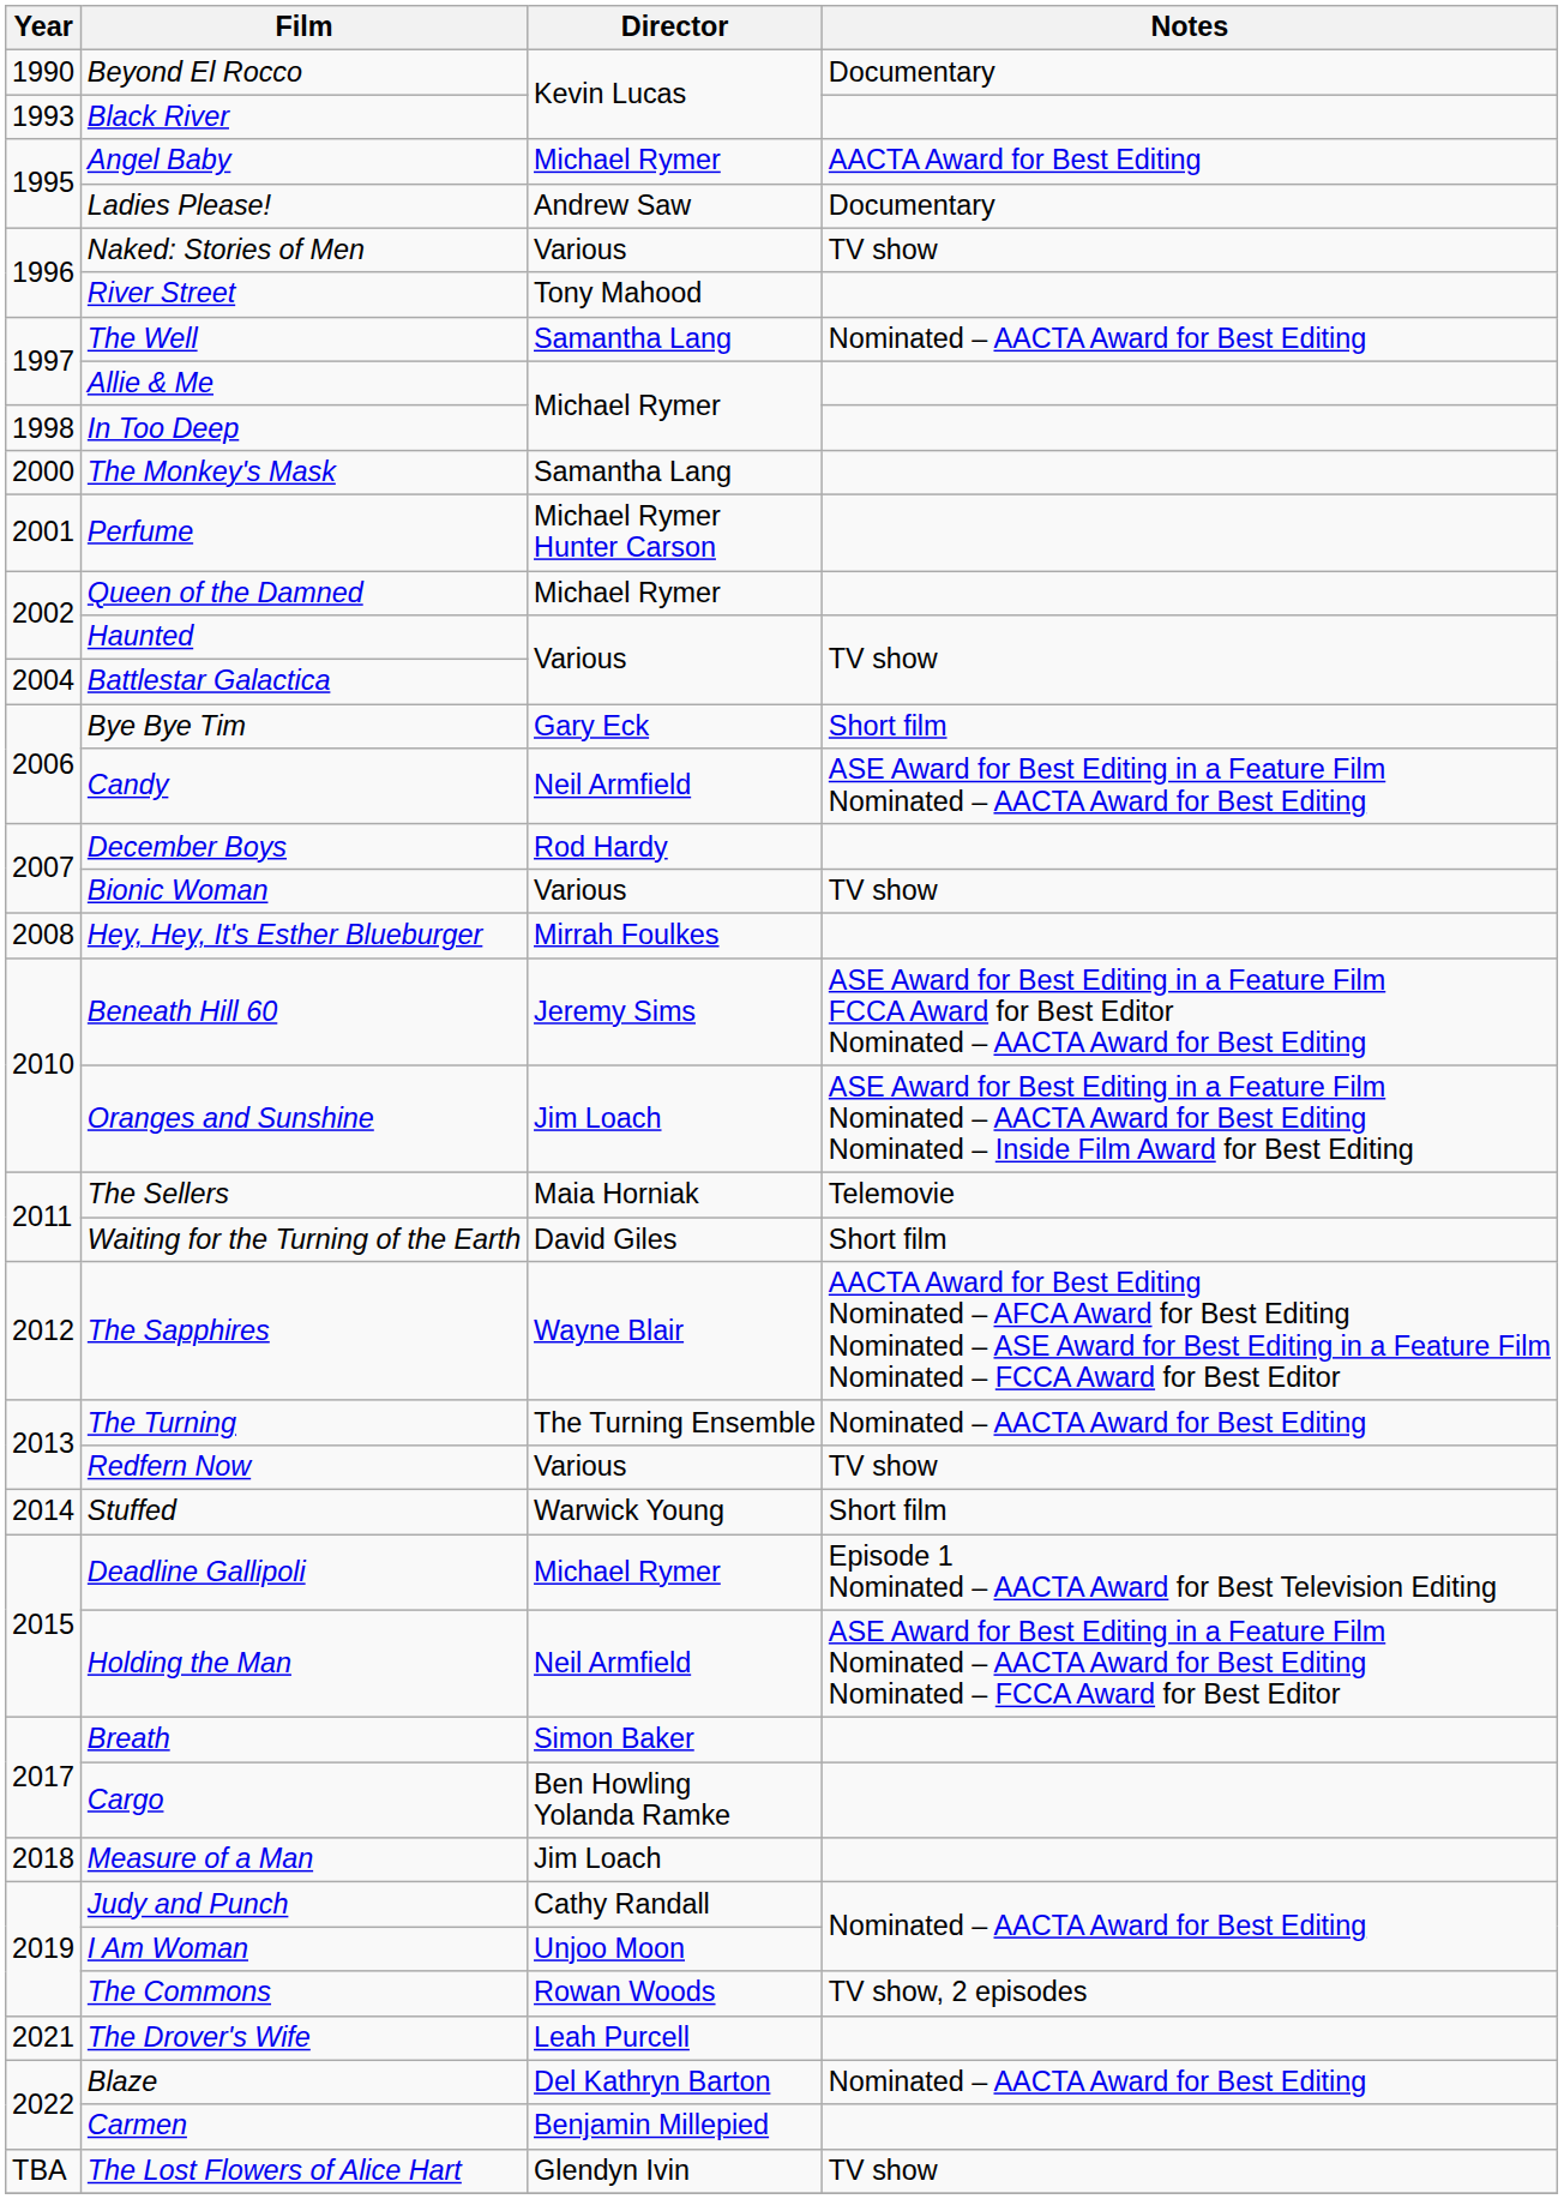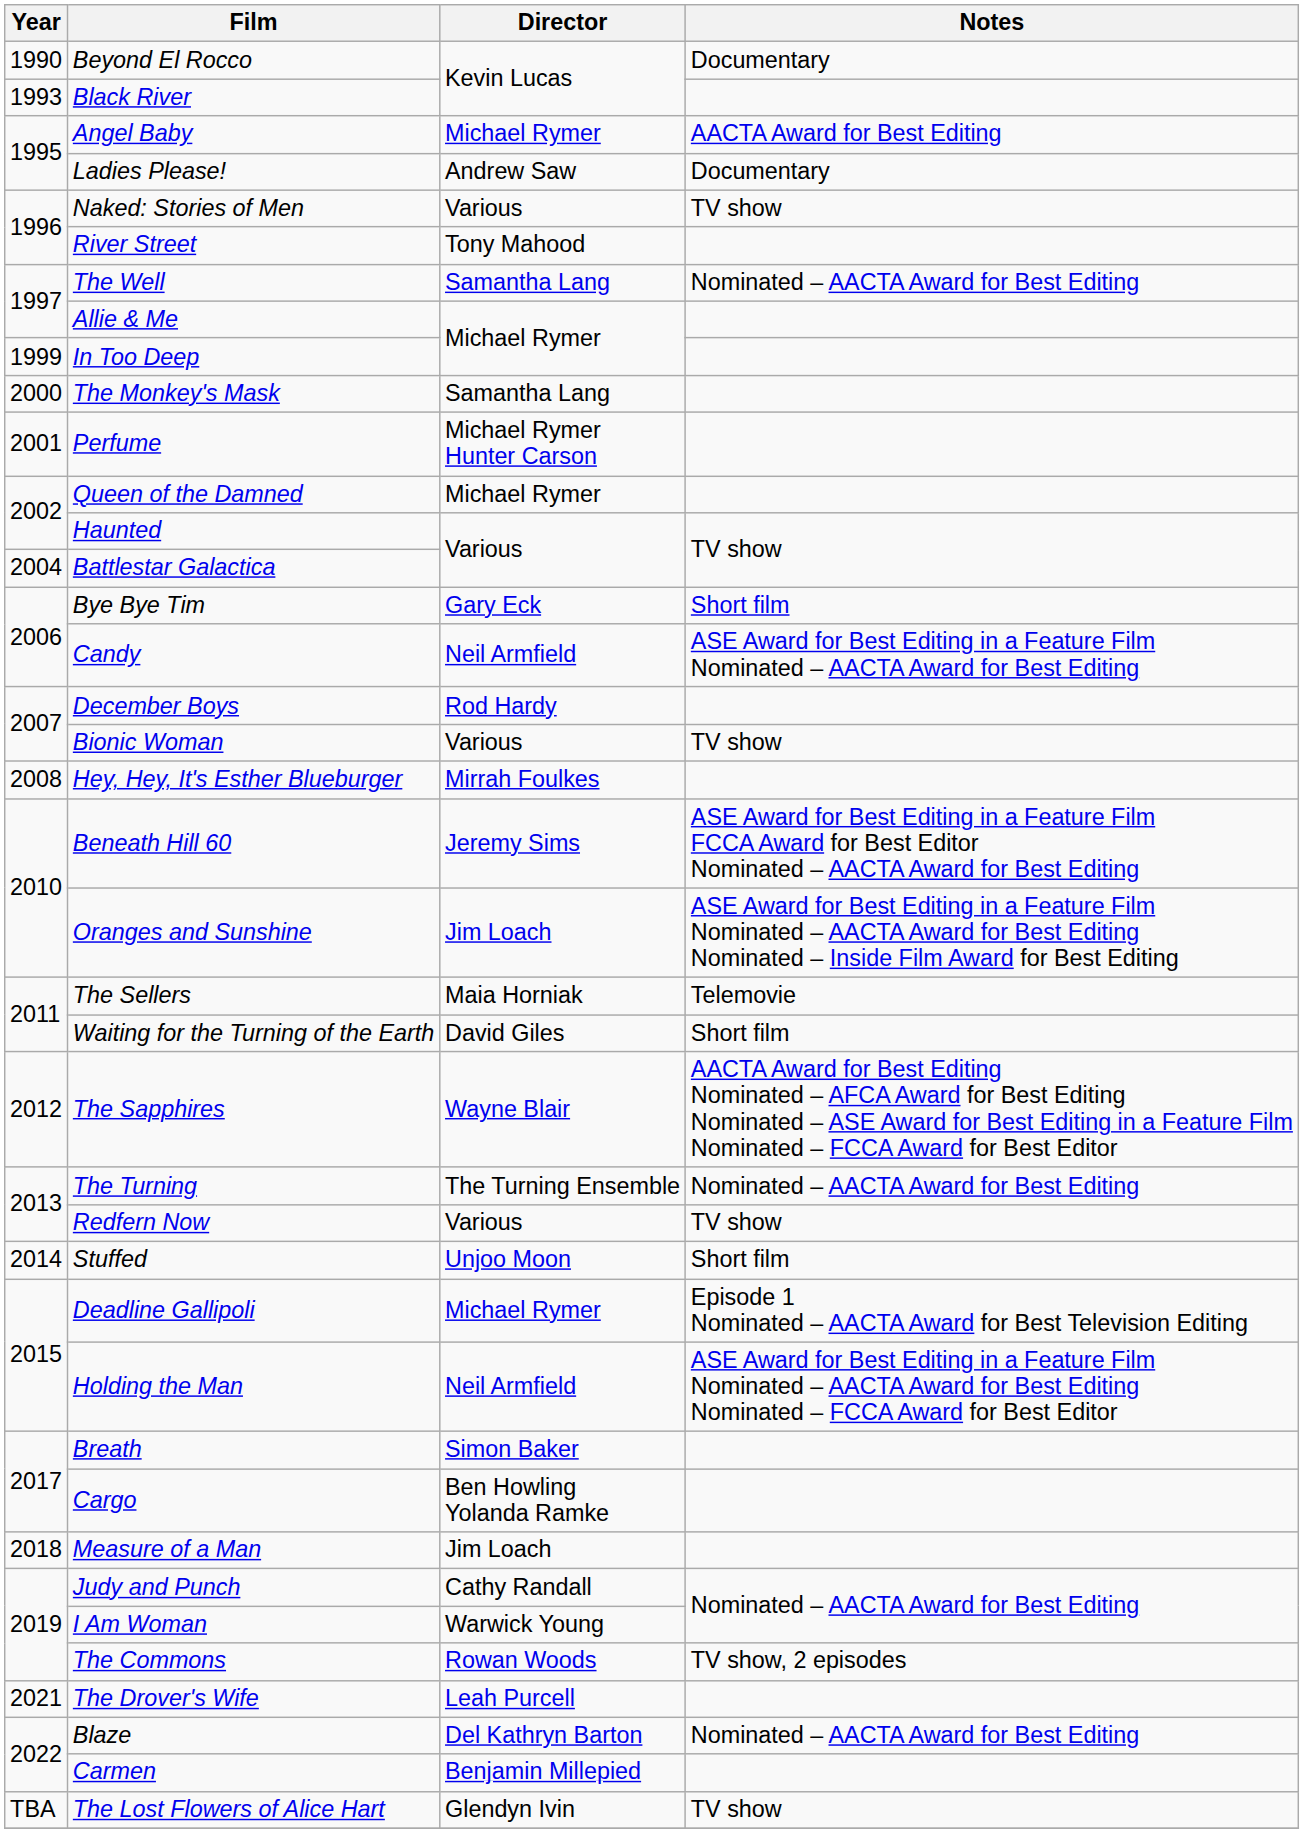In Too Deep | Year: 1998 -> 1999
Stuffed | Director: Warwick Young -> Unjoo Moon
I Am Woman | Director: Unjoo Moon -> Warwick Young
